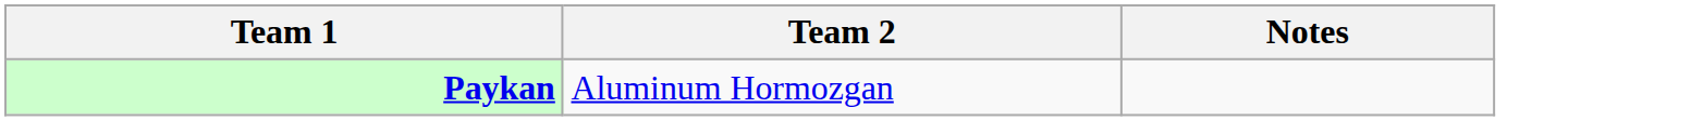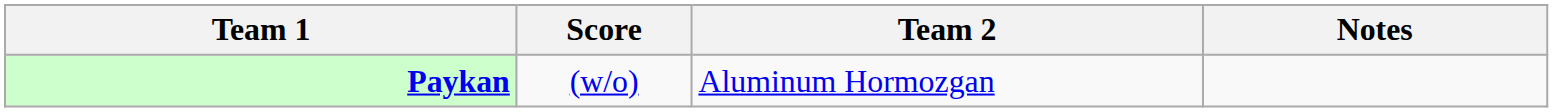+ column: Score | (w/o)
